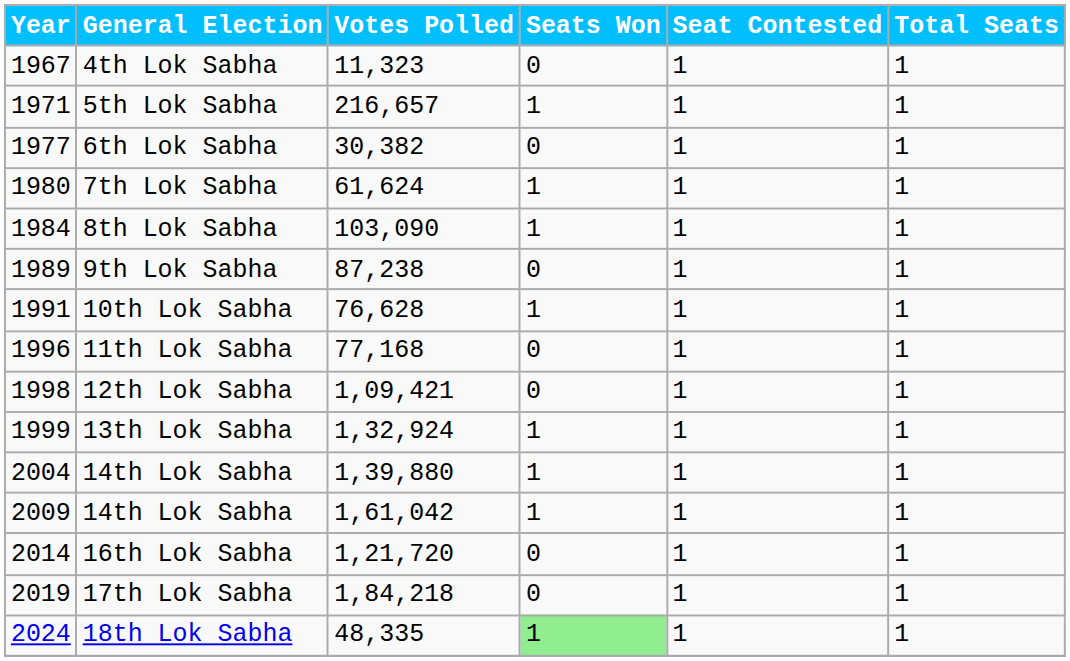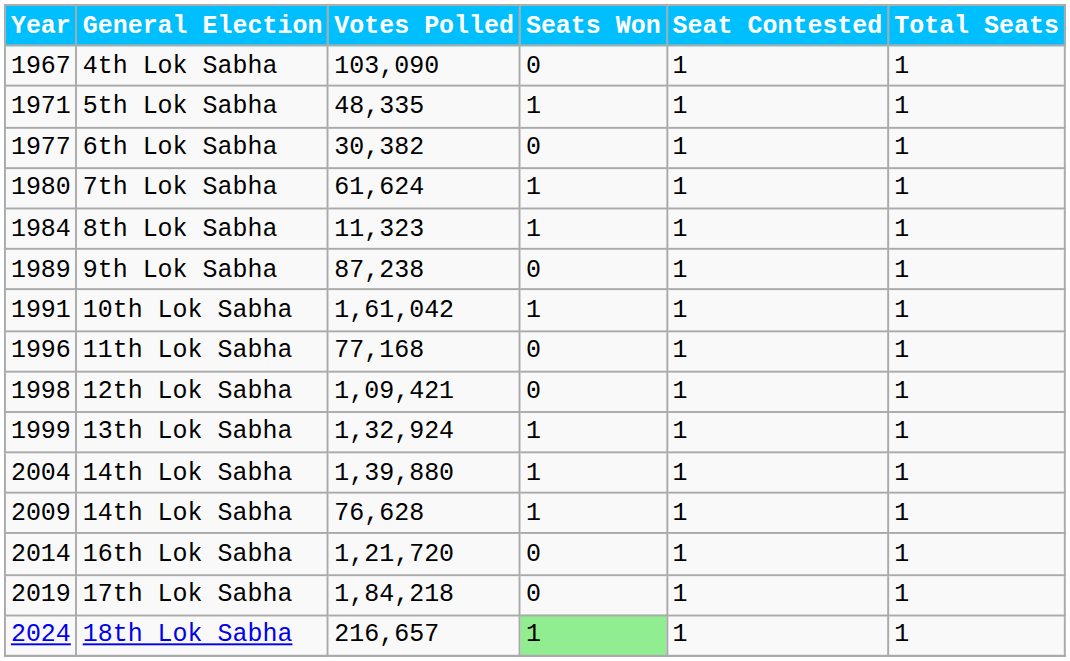4th Lok Sabha | Votes Polled: 11,323 -> 103,090
5th Lok Sabha | Votes Polled: 216,657 -> 48,335
8th Lok Sabha | Votes Polled: 103,090 -> 11,323
10th Lok Sabha | Votes Polled: 76,628 -> 1,61,042
2009 / 14th Lok Sabha | Votes Polled: 1,61,042 -> 76,628
18th Lok Sabha | Votes Polled: 48,335 -> 216,657
